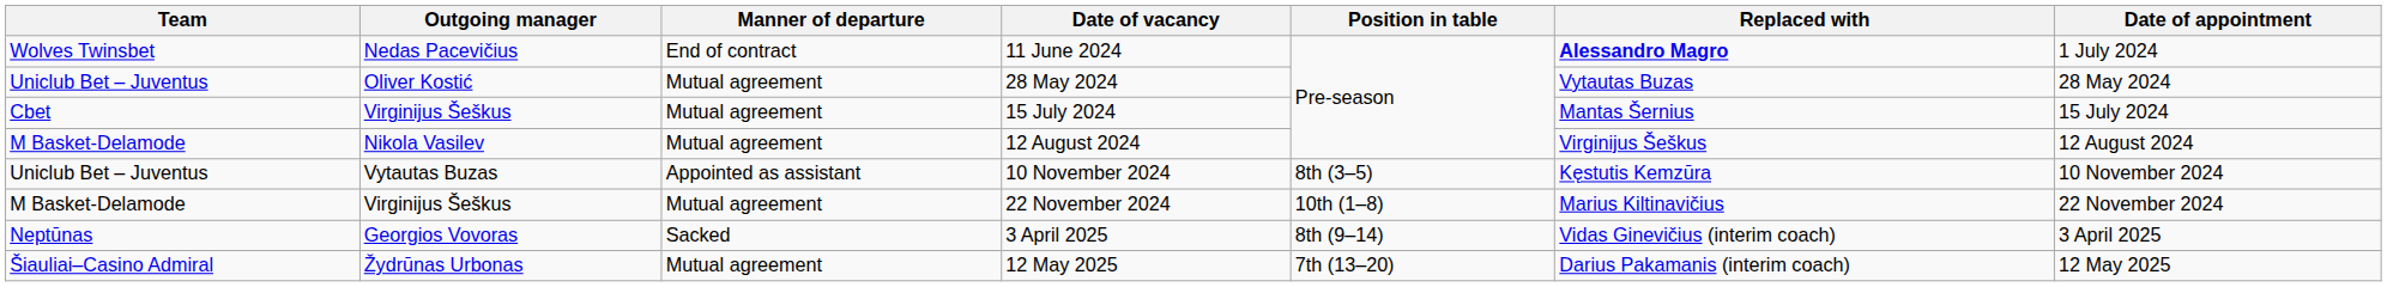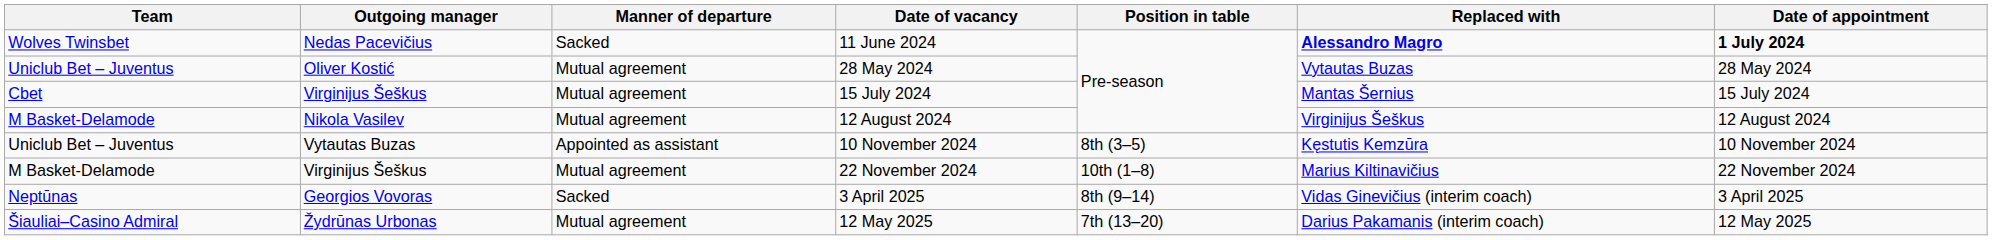11 June 2024 | Manner of departure: End of contract -> Sacked
11 June 2024 | Date of appointment: normal -> bold
